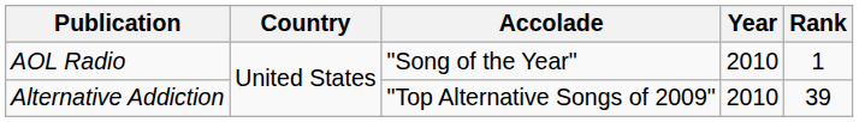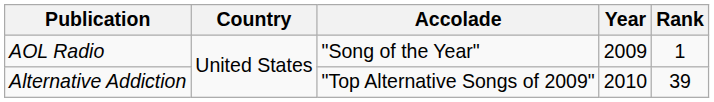AOL Radio | Year: 2010 -> 2009
